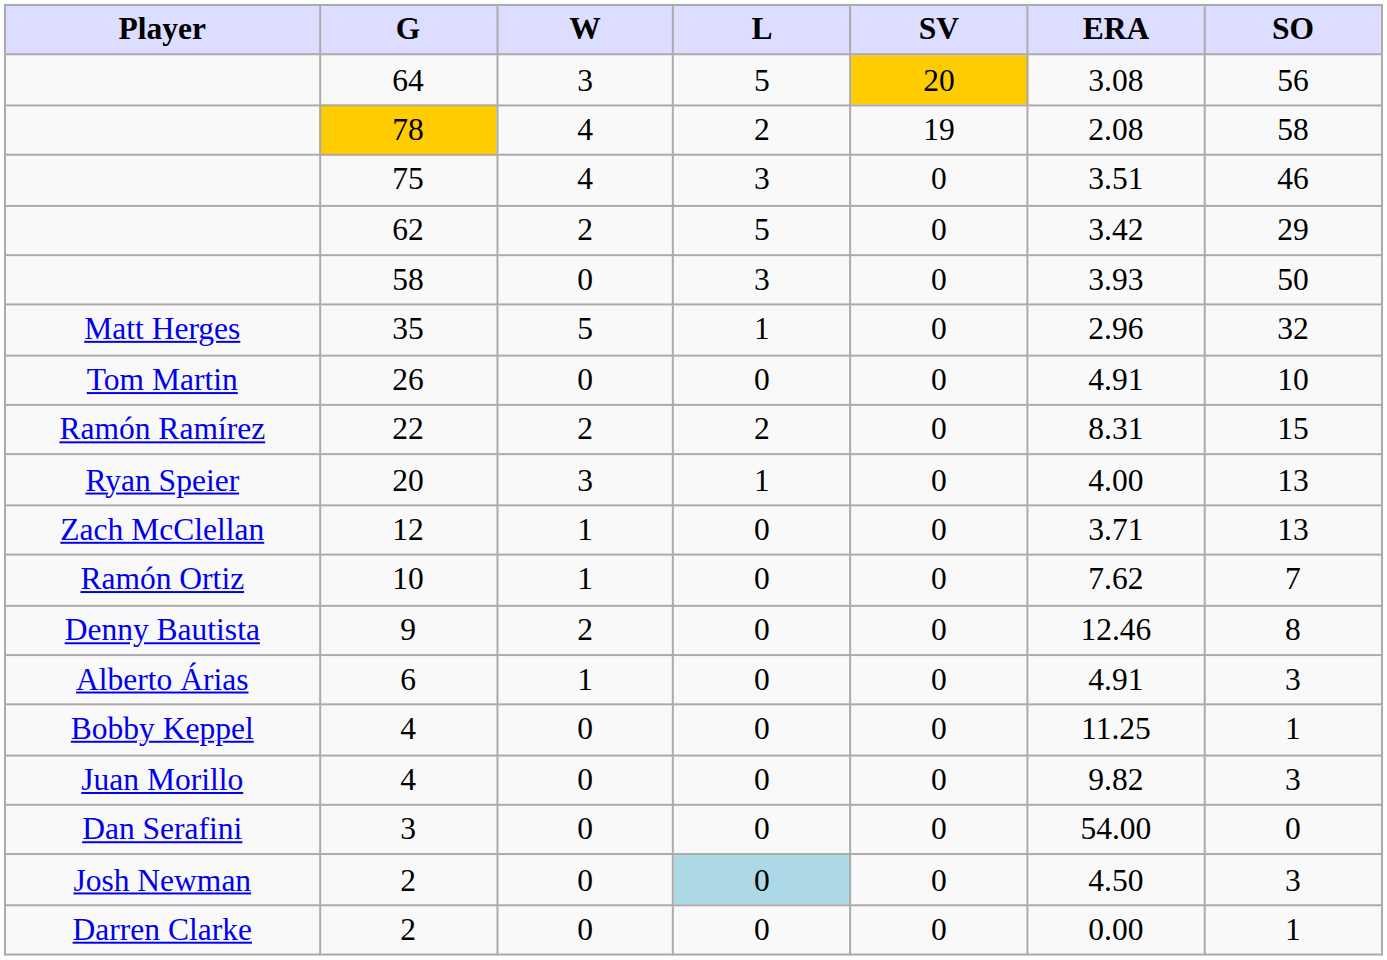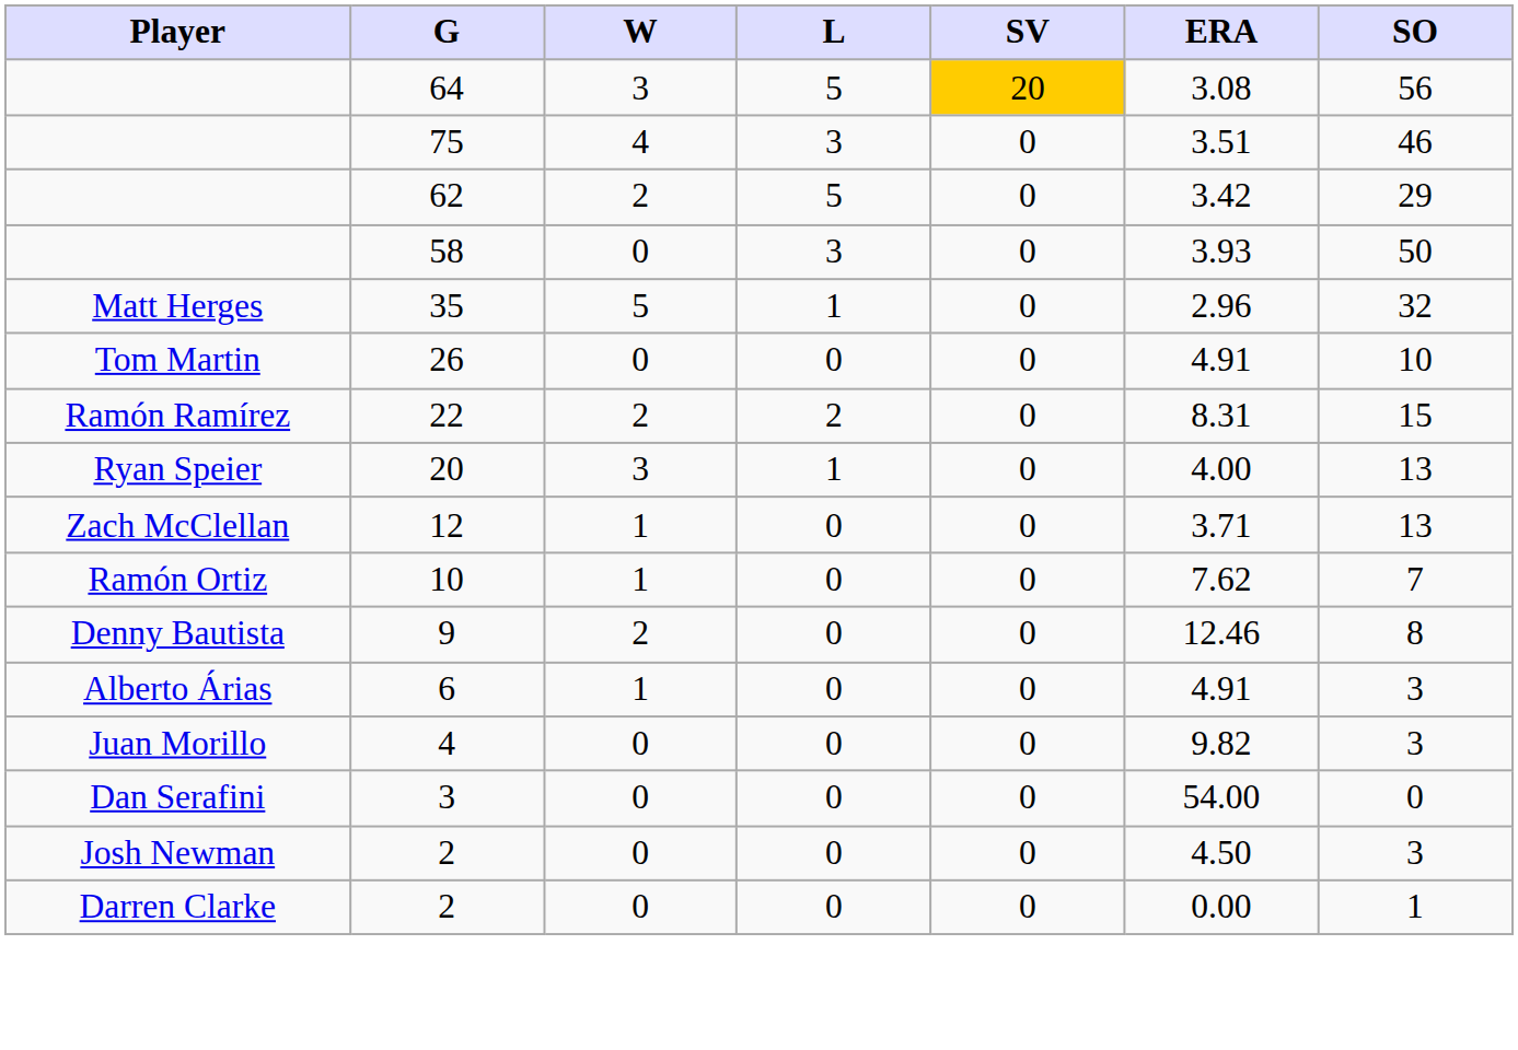- row: 78 | 4 | 2 | 19 | 2.08 | 58
- row: Bobby Keppel | 4 | 0 | 0 | 0 | 11.25 | 1
Josh Newman / 2 | L: lightblue background -> no background
